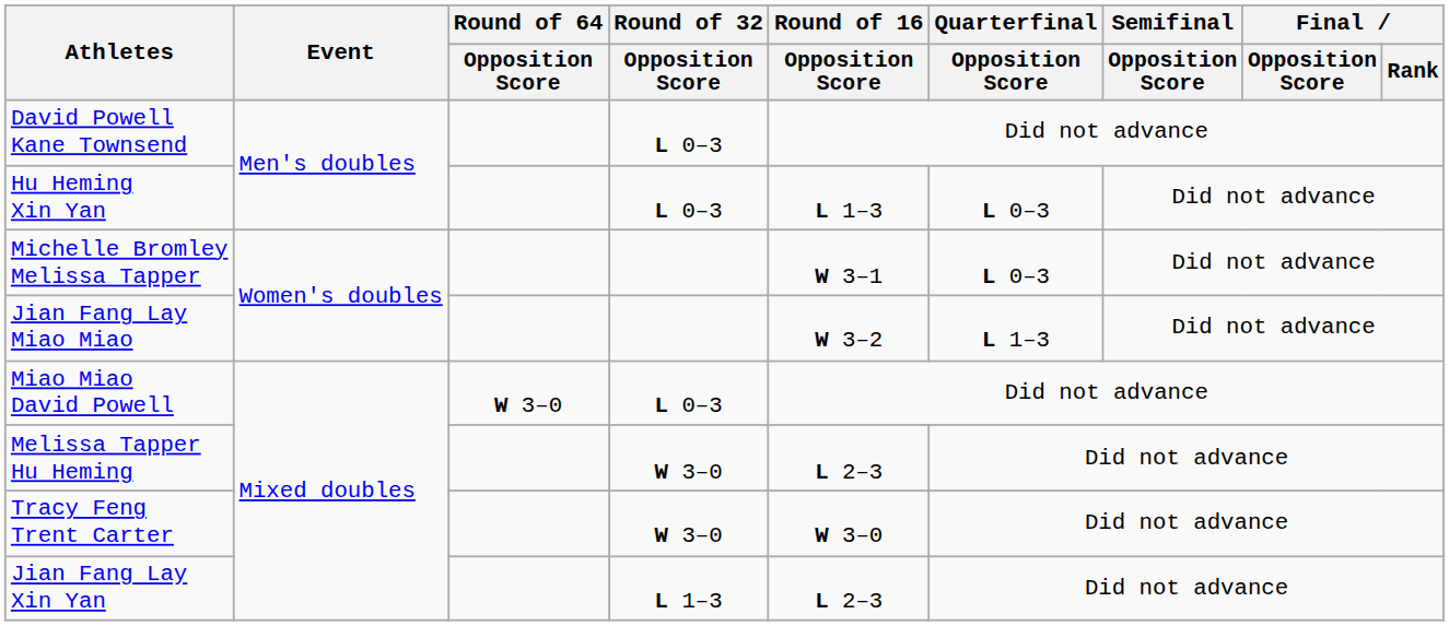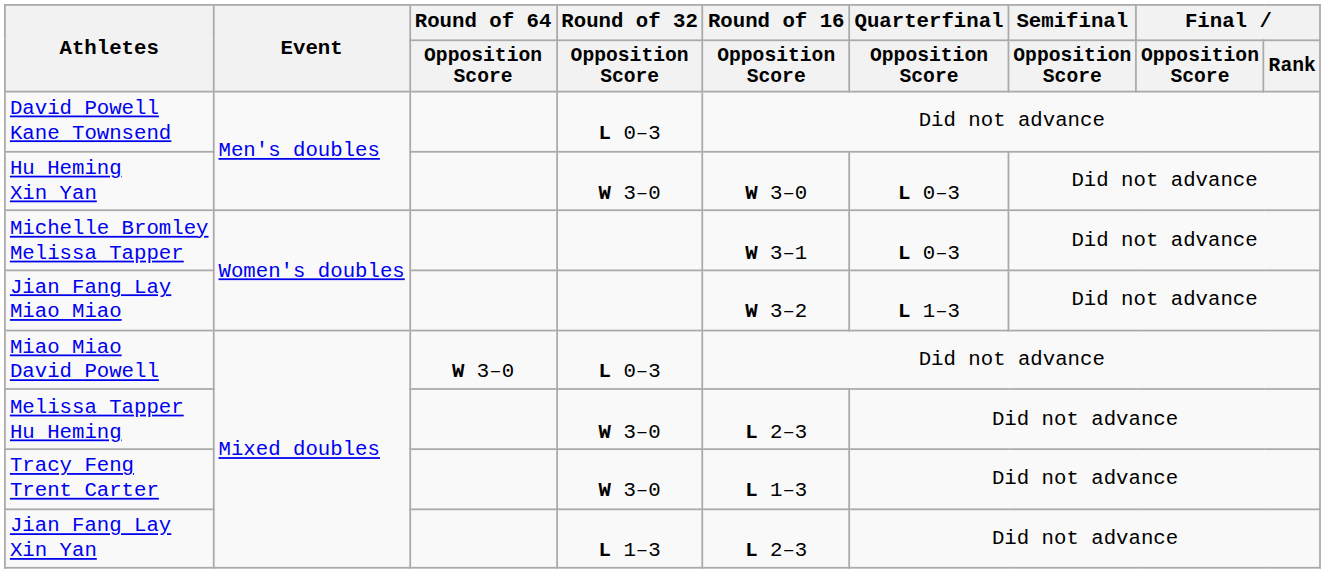Hu Heming Xin Yan | Round of 32 / Opposition Score: L 0–3 -> W 3–0
Hu Heming Xin Yan | Round of 16 / Opposition Score: L 1–3 -> W 3–0
Tracy Feng Trent Carter | Round of 16 / Opposition Score: W 3–0 -> L 1–3
